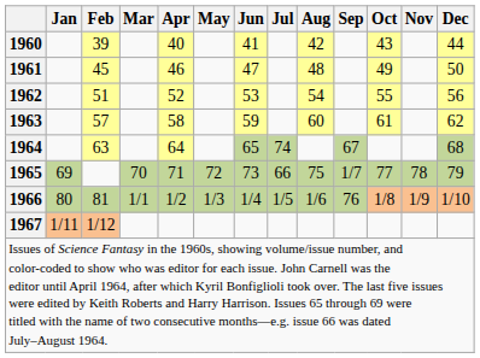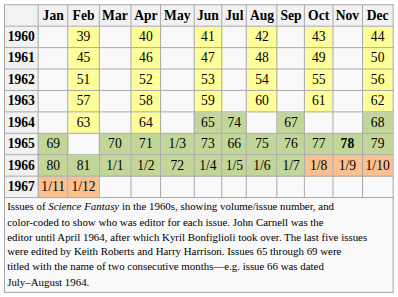1965 | May: 72 -> 1/3
1965 | Sep: 1/7 -> 76
1965 | Nov: normal -> bold
1966 | May: 1/3 -> 72
1966 | Sep: 76 -> 1/7
